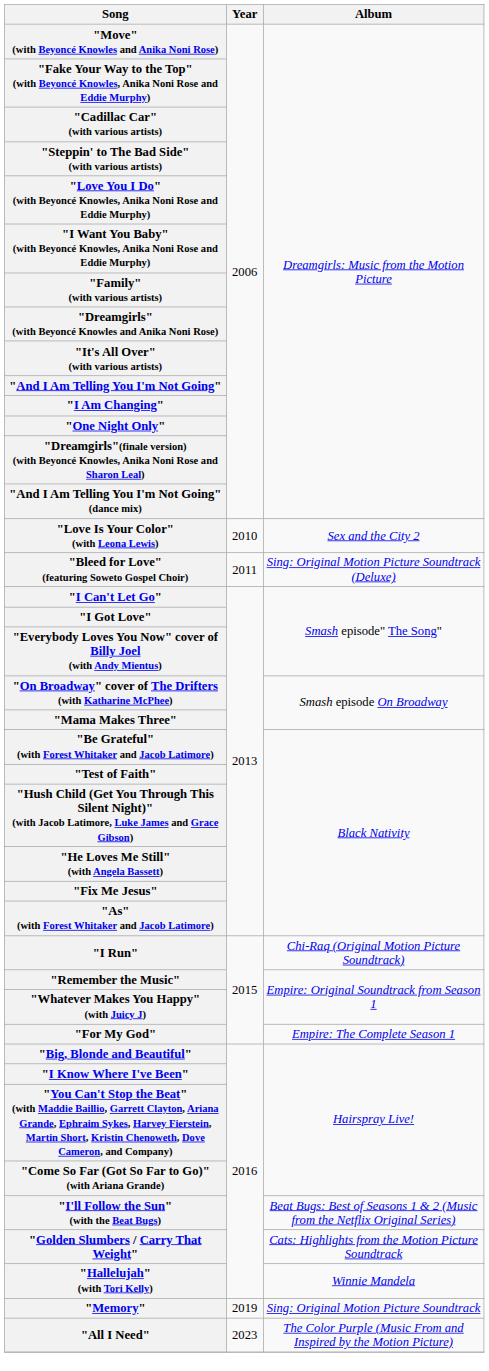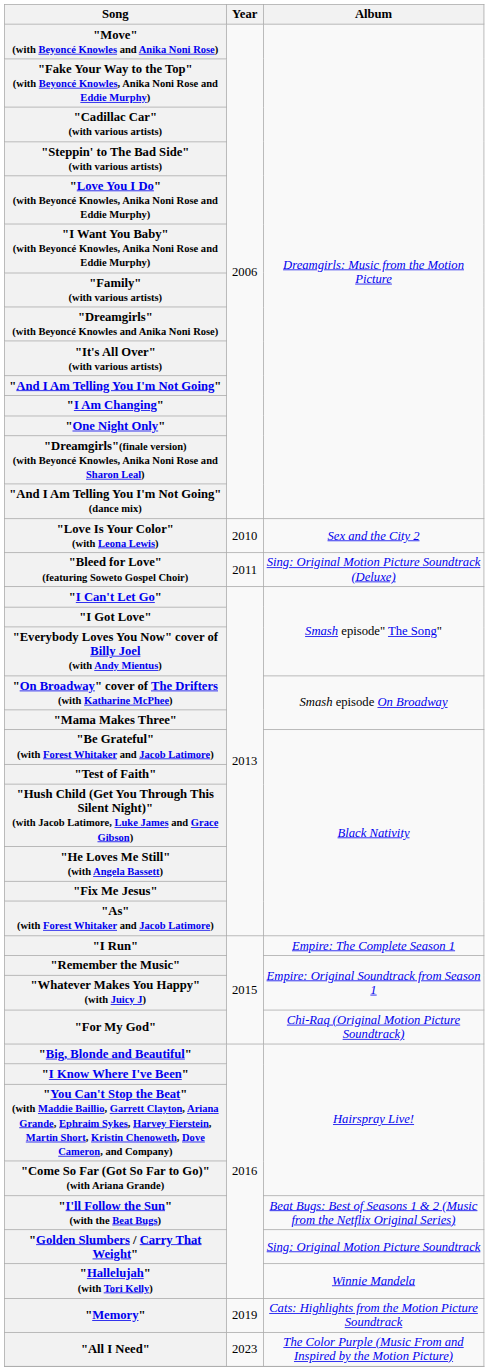"I Run" | Album: Chi-Raq (Original Motion Picture Soundtrack) -> Empire: The Complete Season 1
"For My God" | Album: Empire: The Complete Season 1 -> Chi-Raq (Original Motion Picture Soundtrack)
"Golden Slumbers / Carry That Weight" | Album: Cats: Highlights from the Motion Picture Soundtrack -> Sing: Original Motion Picture Soundtrack
"Memory" | Album: Sing: Original Motion Picture Soundtrack -> Cats: Highlights from the Motion Picture Soundtrack
